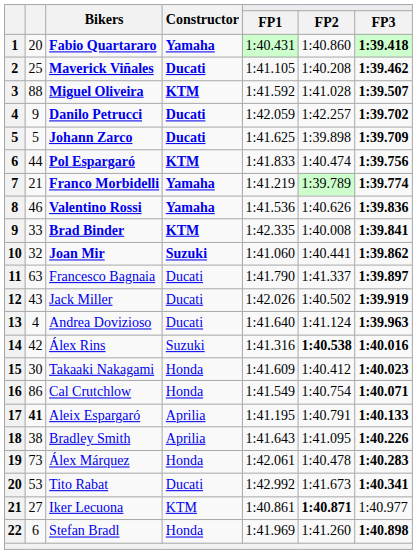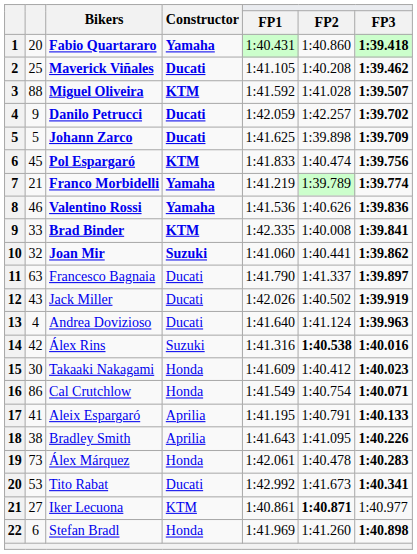Pol Espargaró | column 2: 44 -> 45
Aleix Espargaró | column 2: bold -> normal
